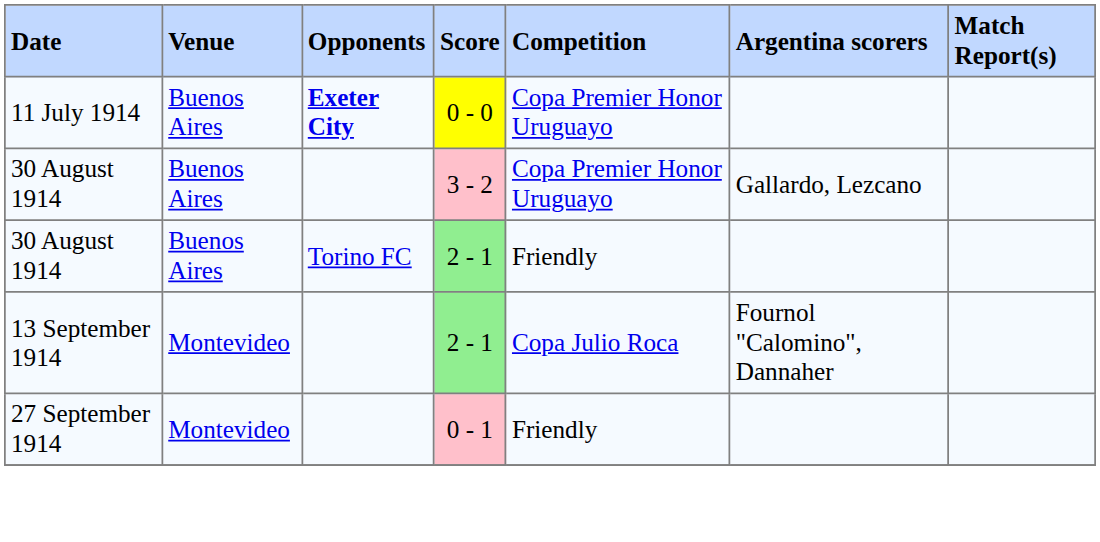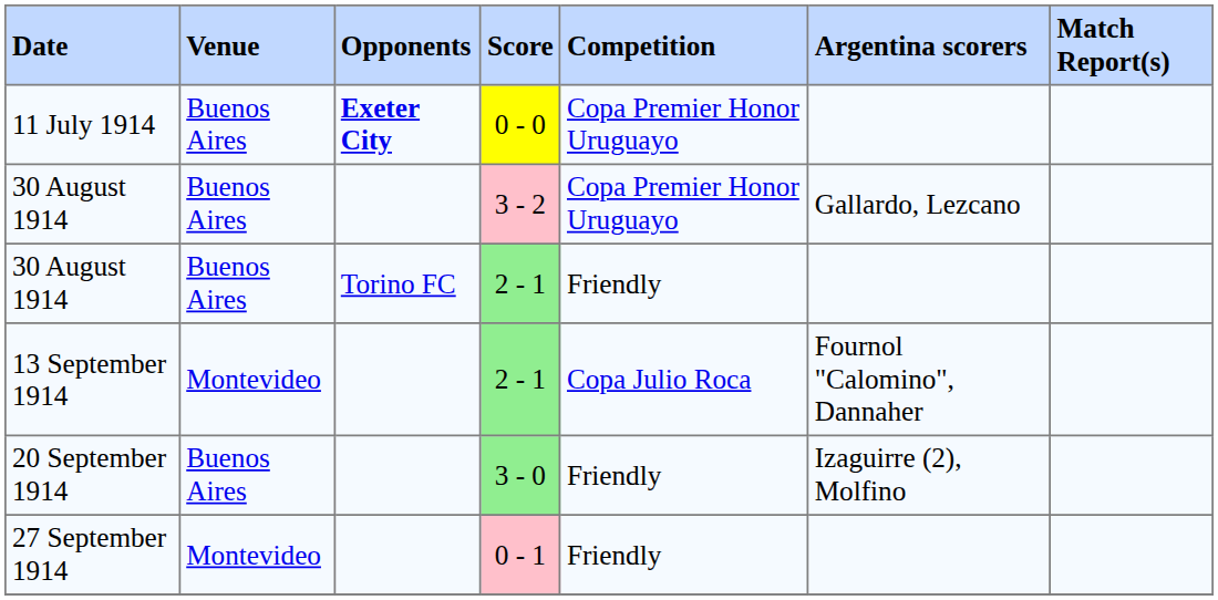+ row: 20 September 1914 | Buenos Aires | 3 - 0 | Friendly | Izaguirre (2), Molfino
